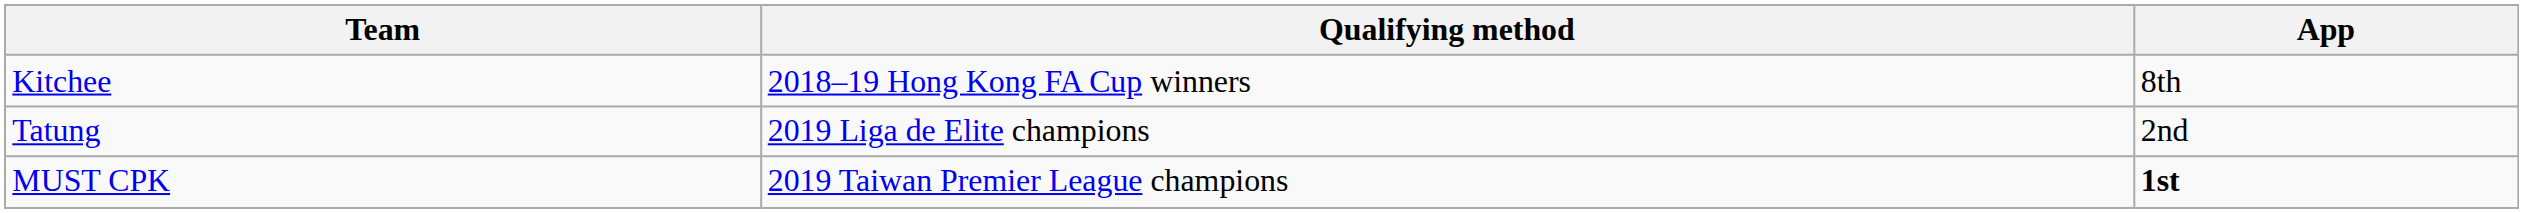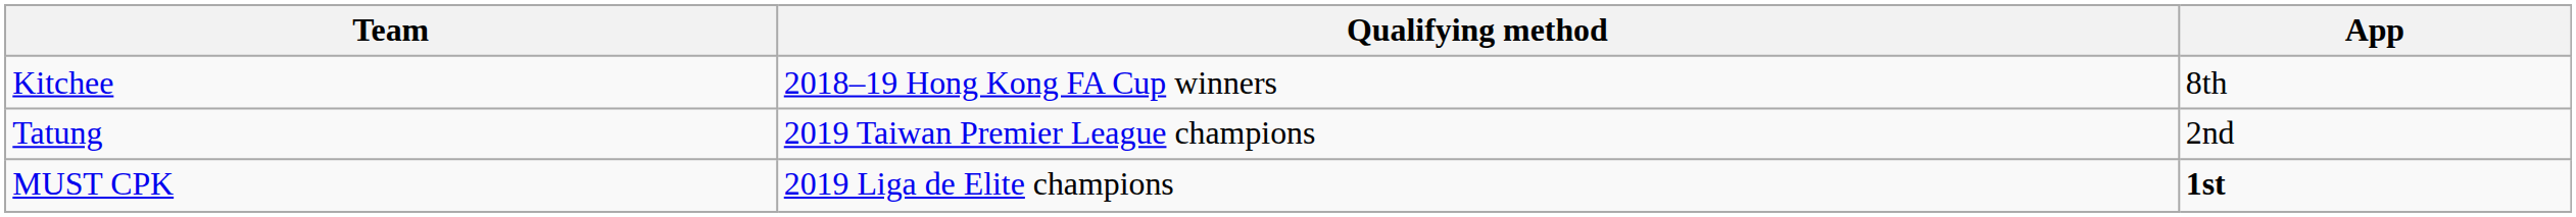Tatung | Qualifying method: 2019 Liga de Elite champions -> 2019 Taiwan Premier League champions
MUST CPK | Qualifying method: 2019 Taiwan Premier League champions -> 2019 Liga de Elite champions
